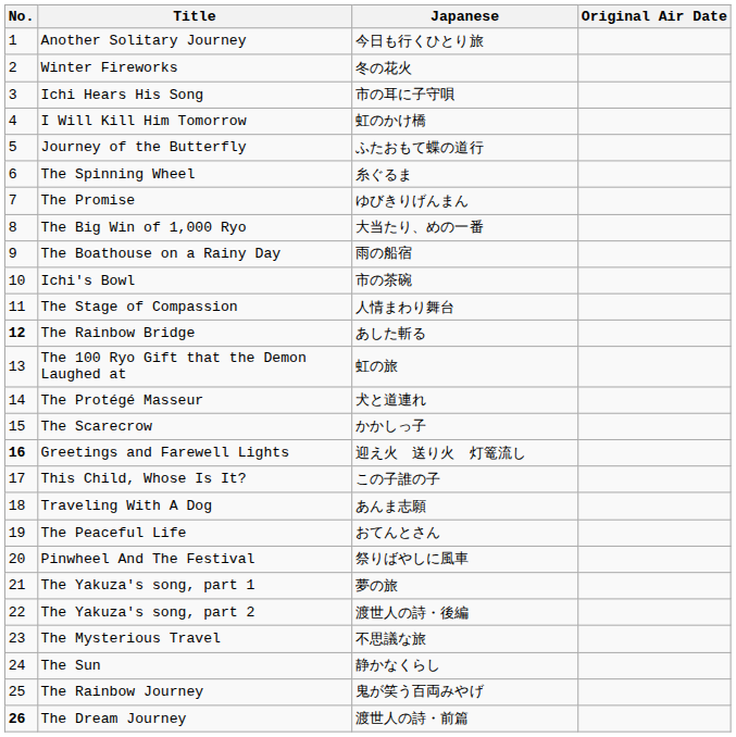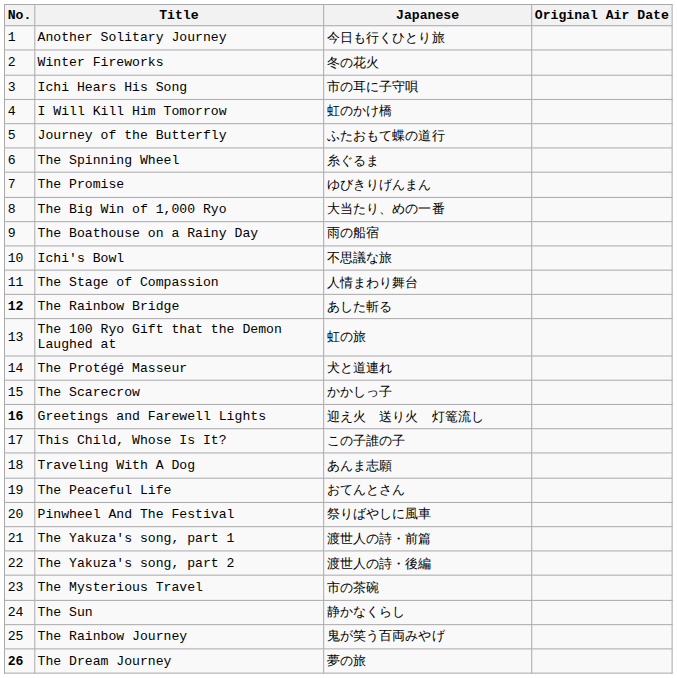Ichi's Bowl | Japanese: 市の茶碗 -> 不思議な旅
The Yakuza's song, part 1 | Japanese: 夢の旅 -> 渡世人の詩・前篇
The Mysterious Travel | Japanese: 不思議な旅 -> 市の茶碗
The Dream Journey | Japanese: 渡世人の詩・前篇 -> 夢の旅
